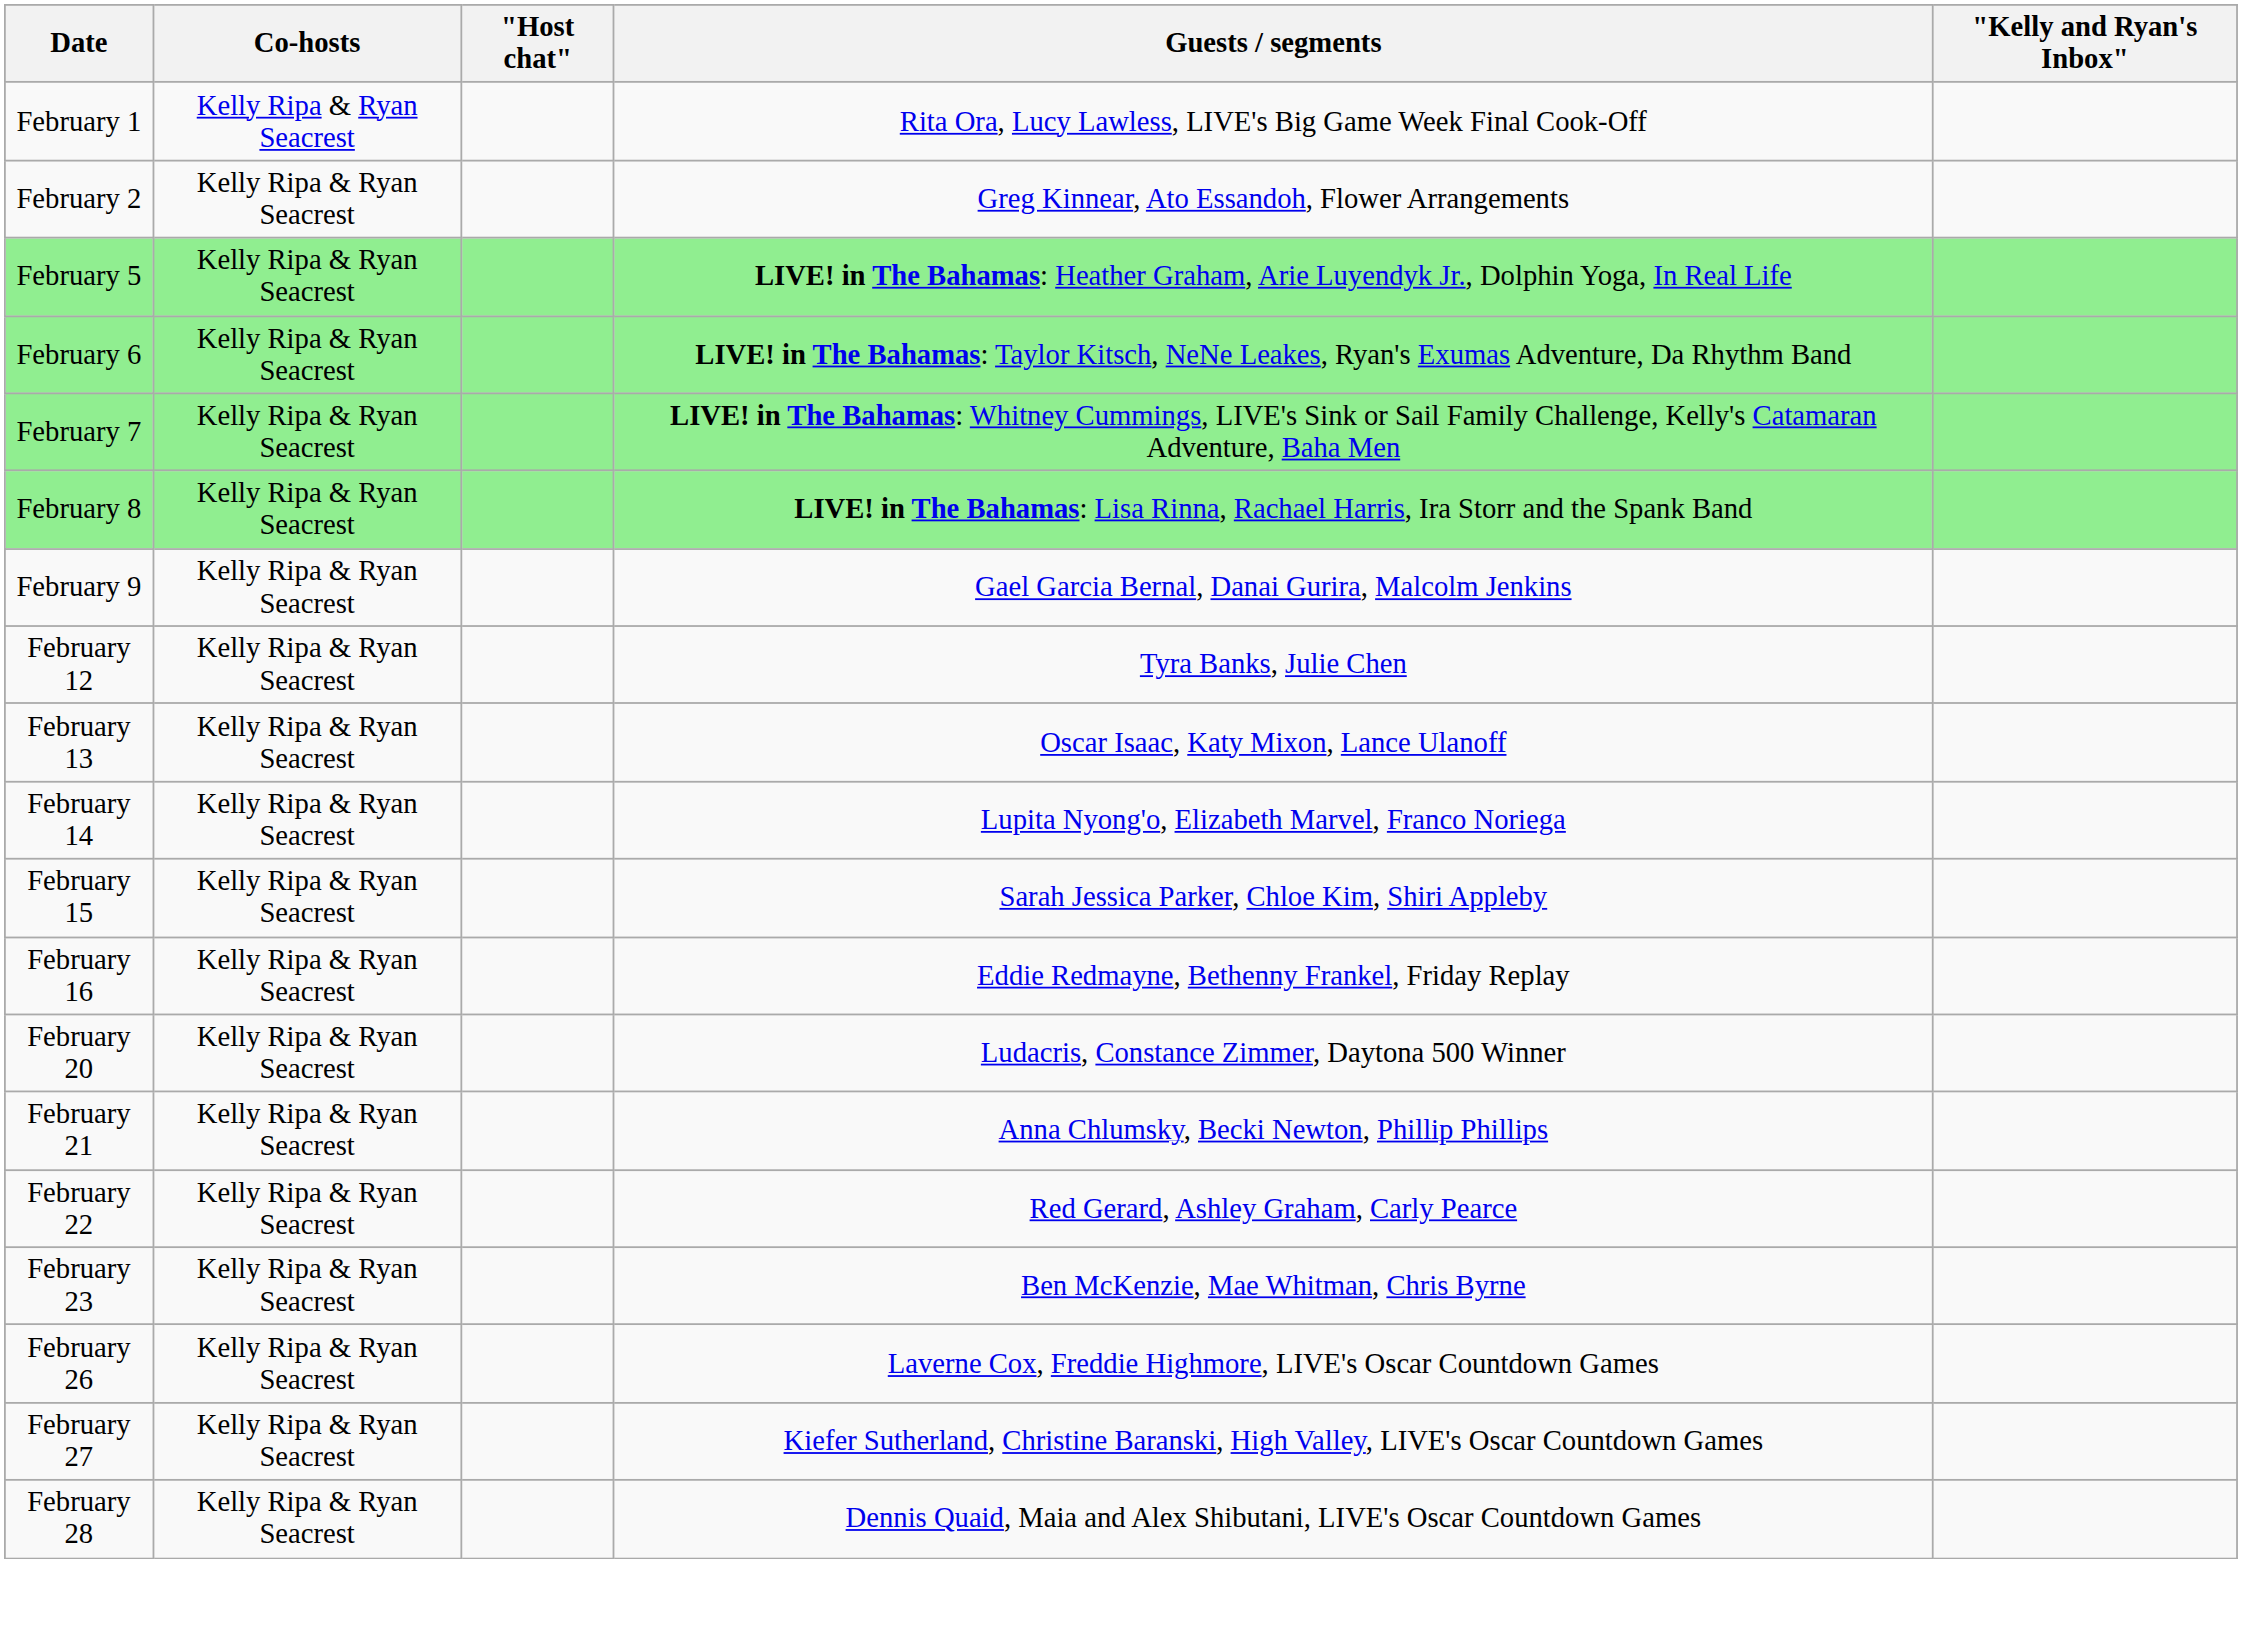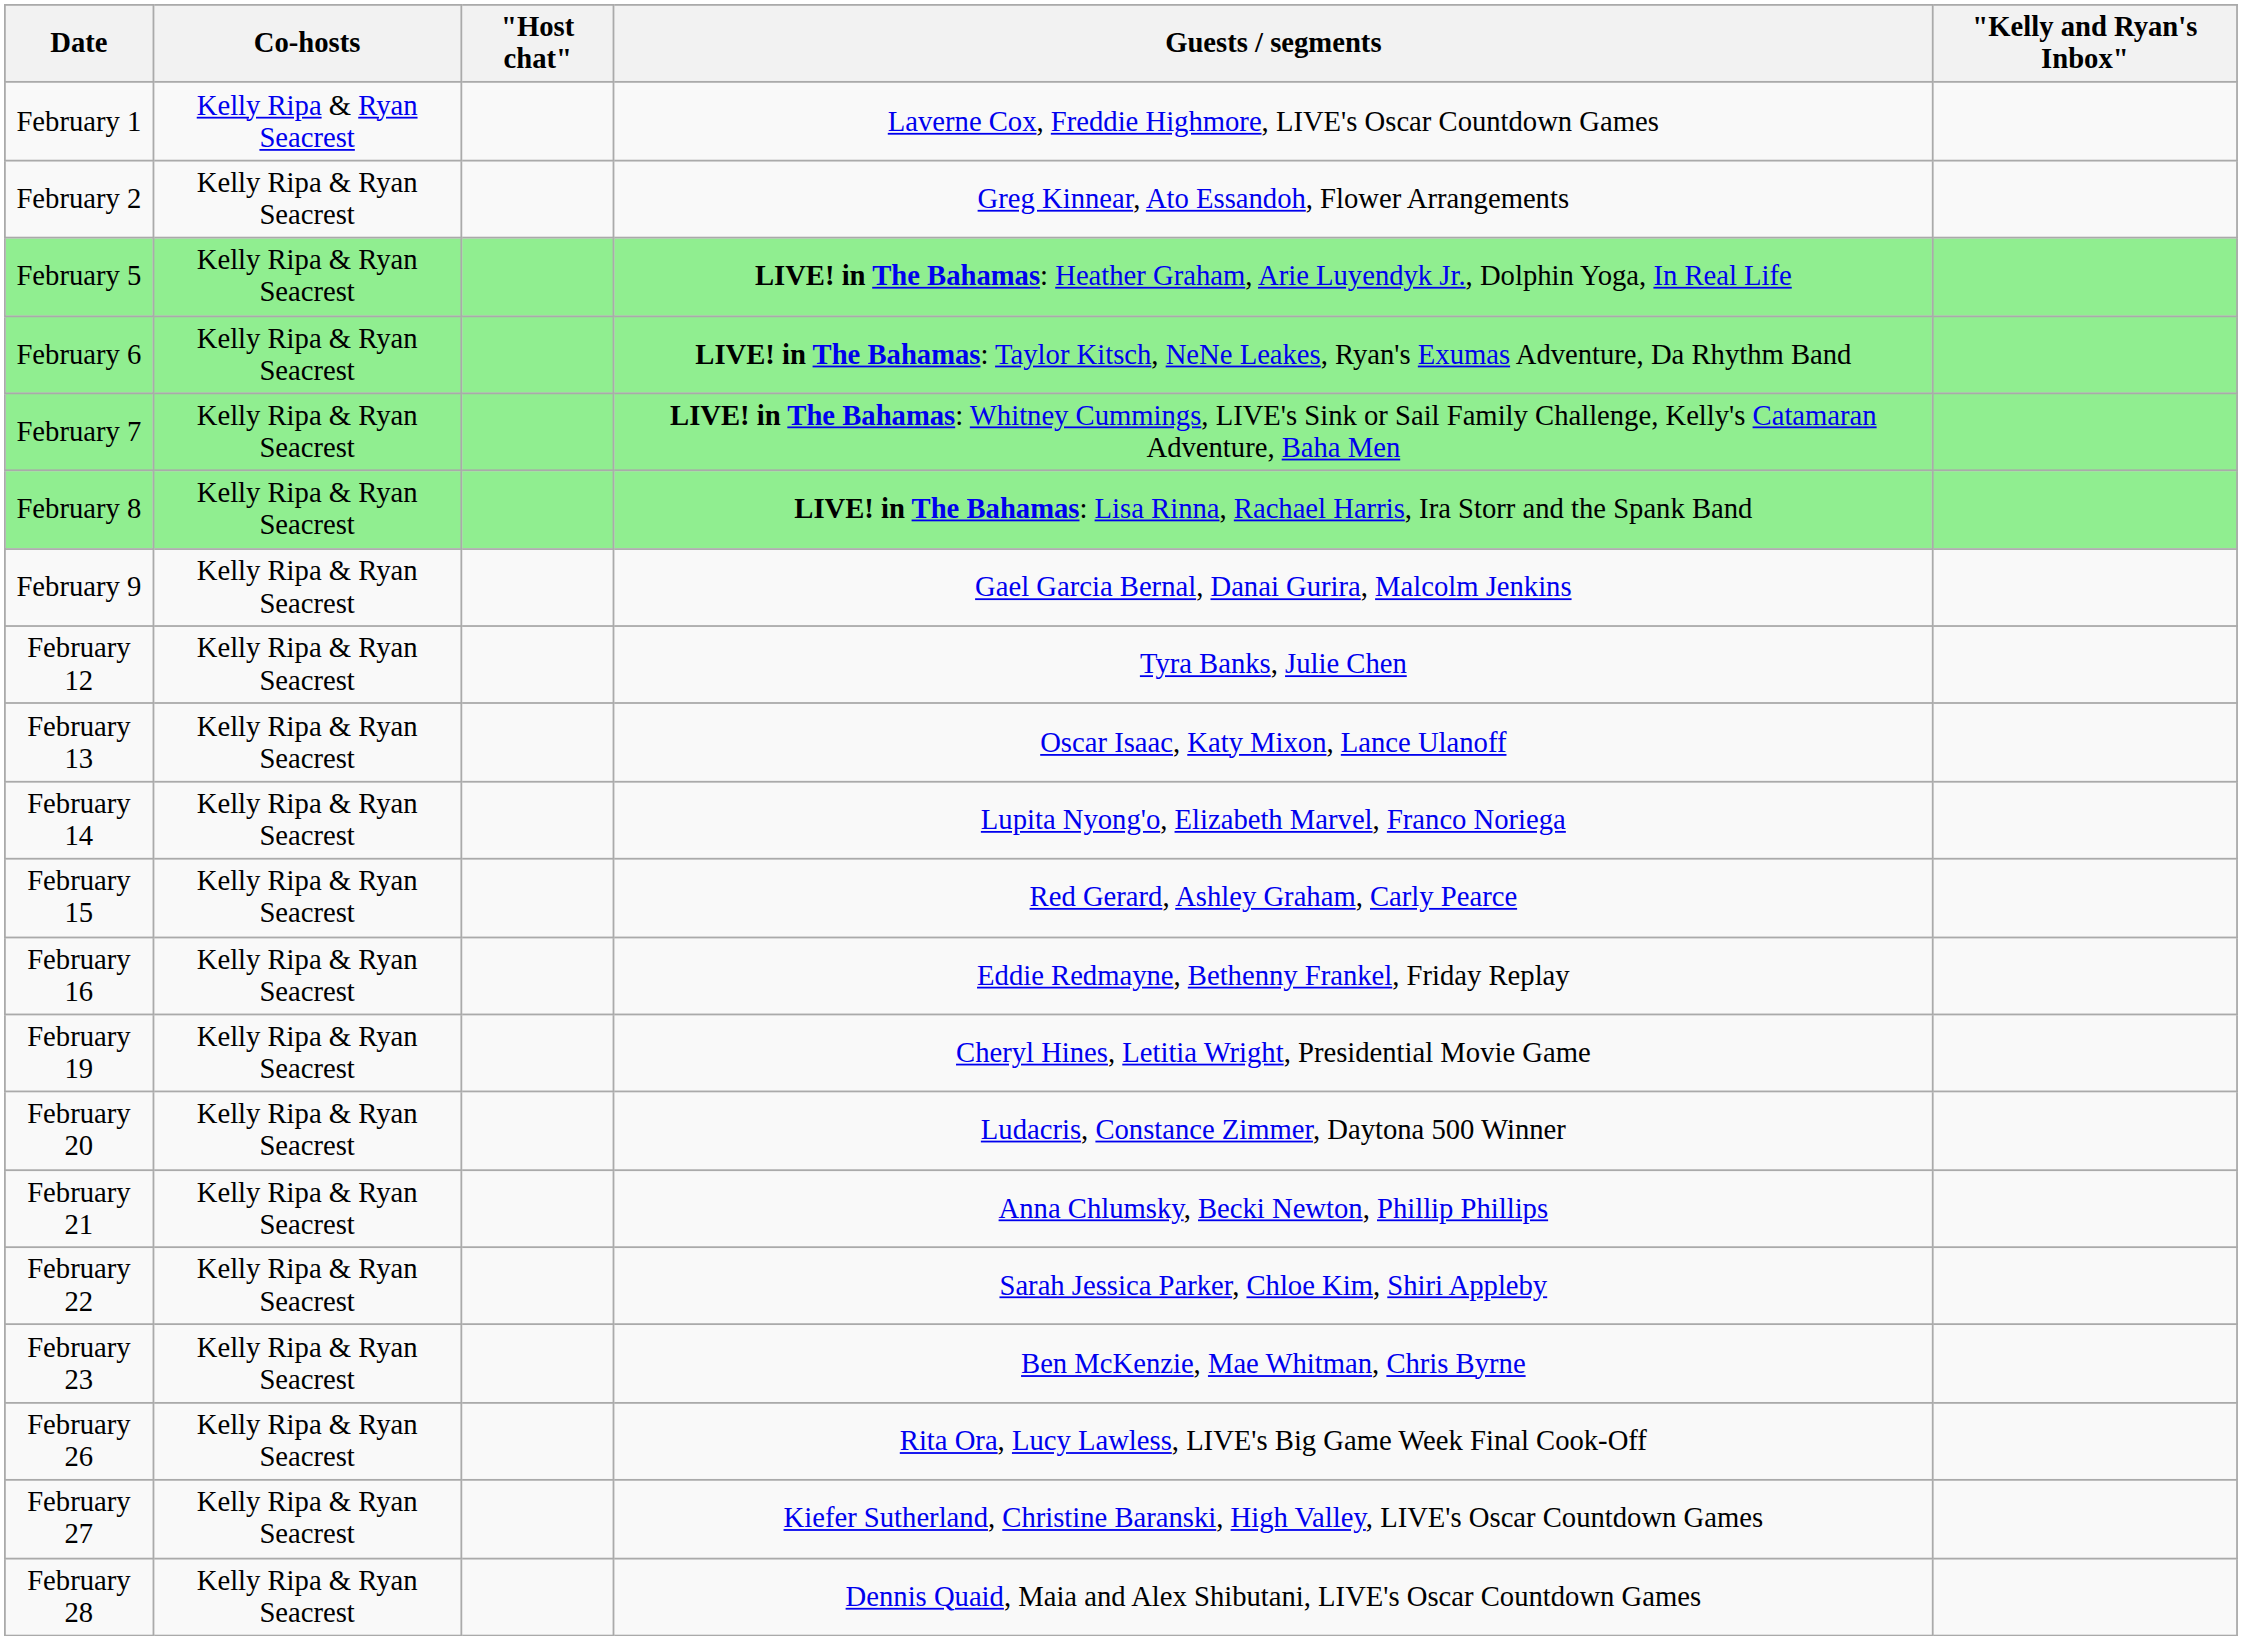February 1 | Guests / segments: Rita Ora, Lucy Lawless, LIVE's Big Game Week Final Cook-Off -> Laverne Cox, Freddie Highmore, LIVE's Oscar Countdown Games
February 15 | Guests / segments: Sarah Jessica Parker, Chloe Kim, Shiri Appleby -> Red Gerard, Ashley Graham, Carly Pearce
+ row: February 19 | Kelly Ripa & Ryan Seacrest | Cheryl Hines, Letitia Wright, Presidential Movie Game
February 22 | Guests / segments: Red Gerard, Ashley Graham, Carly Pearce -> Sarah Jessica Parker, Chloe Kim, Shiri Appleby
February 26 | Guests / segments: Laverne Cox, Freddie Highmore, LIVE's Oscar Countdown Games -> Rita Ora, Lucy Lawless, LIVE's Big Game Week Final Cook-Off
